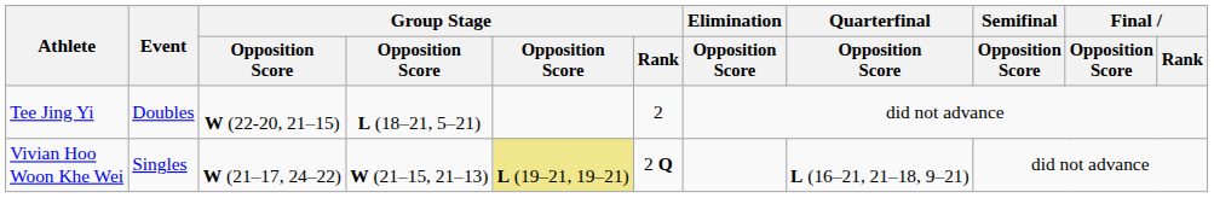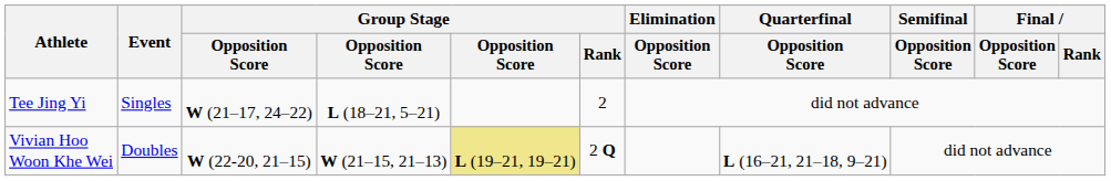Tee Jing Yi | Event: Doubles -> Singles
Tee Jing Yi | column 3: W (22-20, 21–15) -> W (21–17, 24–22)
Vivian Hoo Woon Khe Wei | Event: Singles -> Doubles
Vivian Hoo Woon Khe Wei | column 3: W (21–17, 24–22) -> W (22-20, 21–15)
